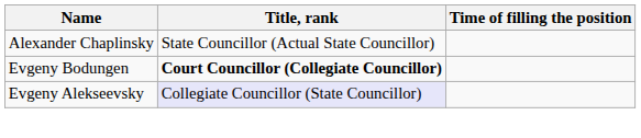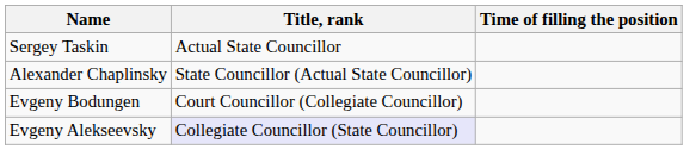+ row: Sergey Taskin | Actual State Councillor
Evgeny Bodungen | Title, rank: bold -> normal
